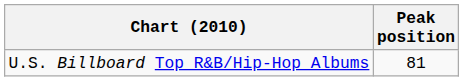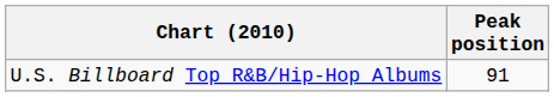U.S. Billboard Top R&B/Hip-Hop Albums | Peak position: 81 -> 91
